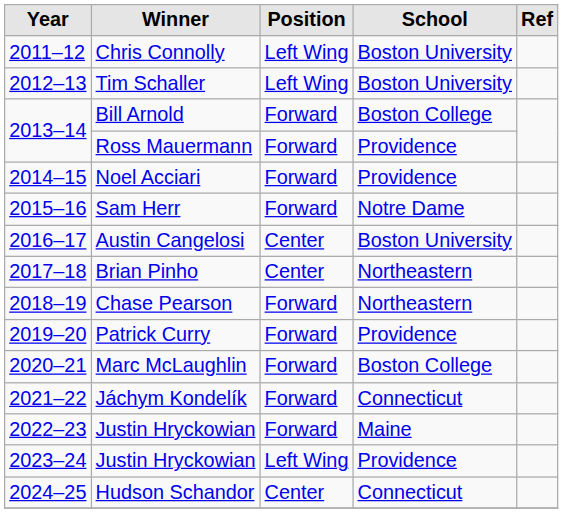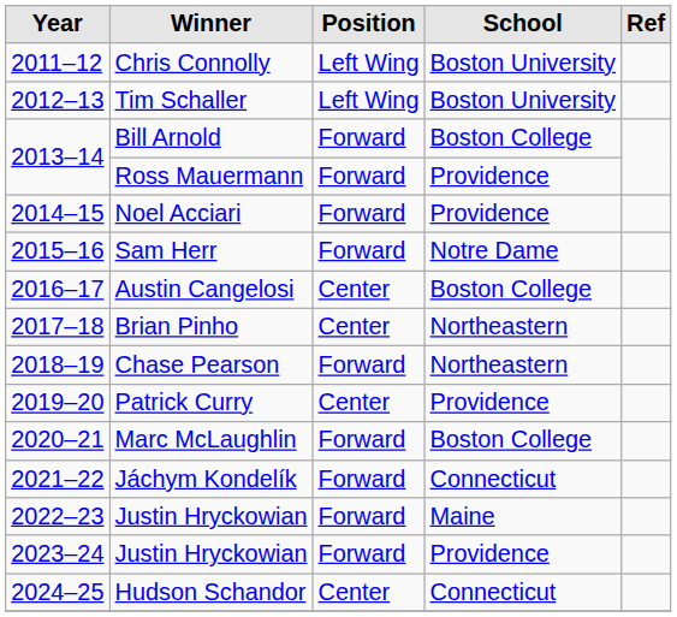Austin Cangelosi | School: Boston University -> Boston College
Patrick Curry | Position: Forward -> Center
2023–24 / Justin Hryckowian | Position: Left Wing -> Forward
